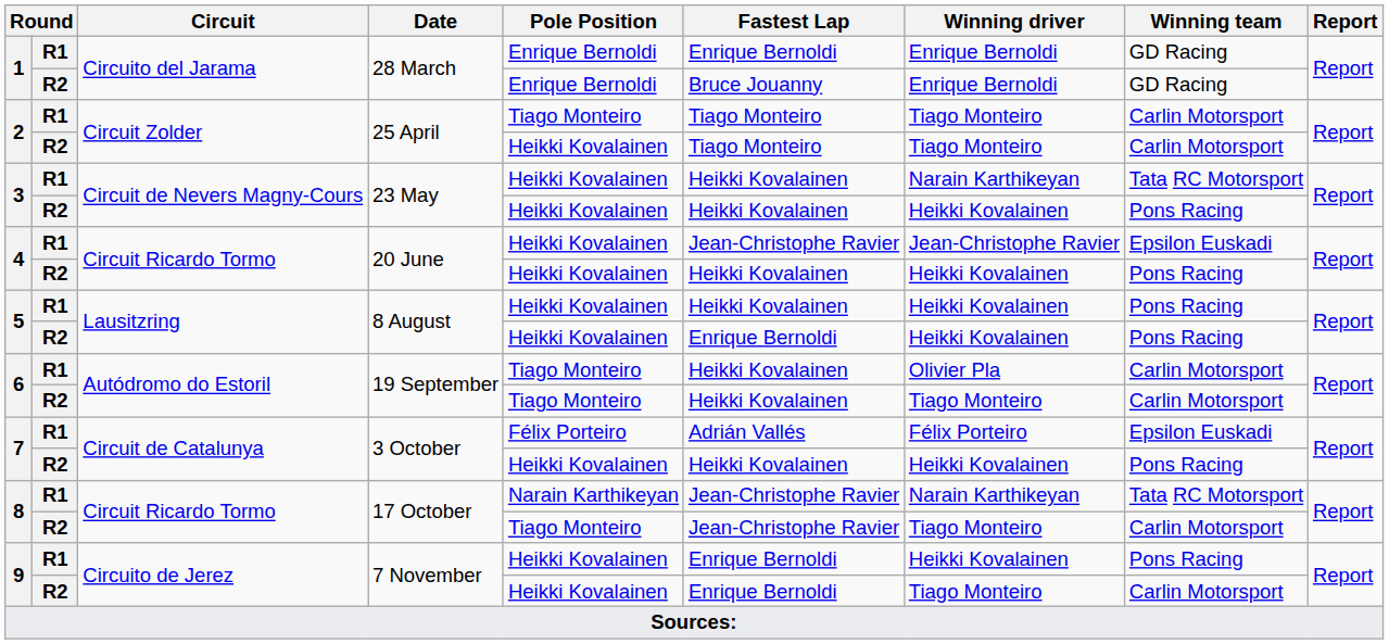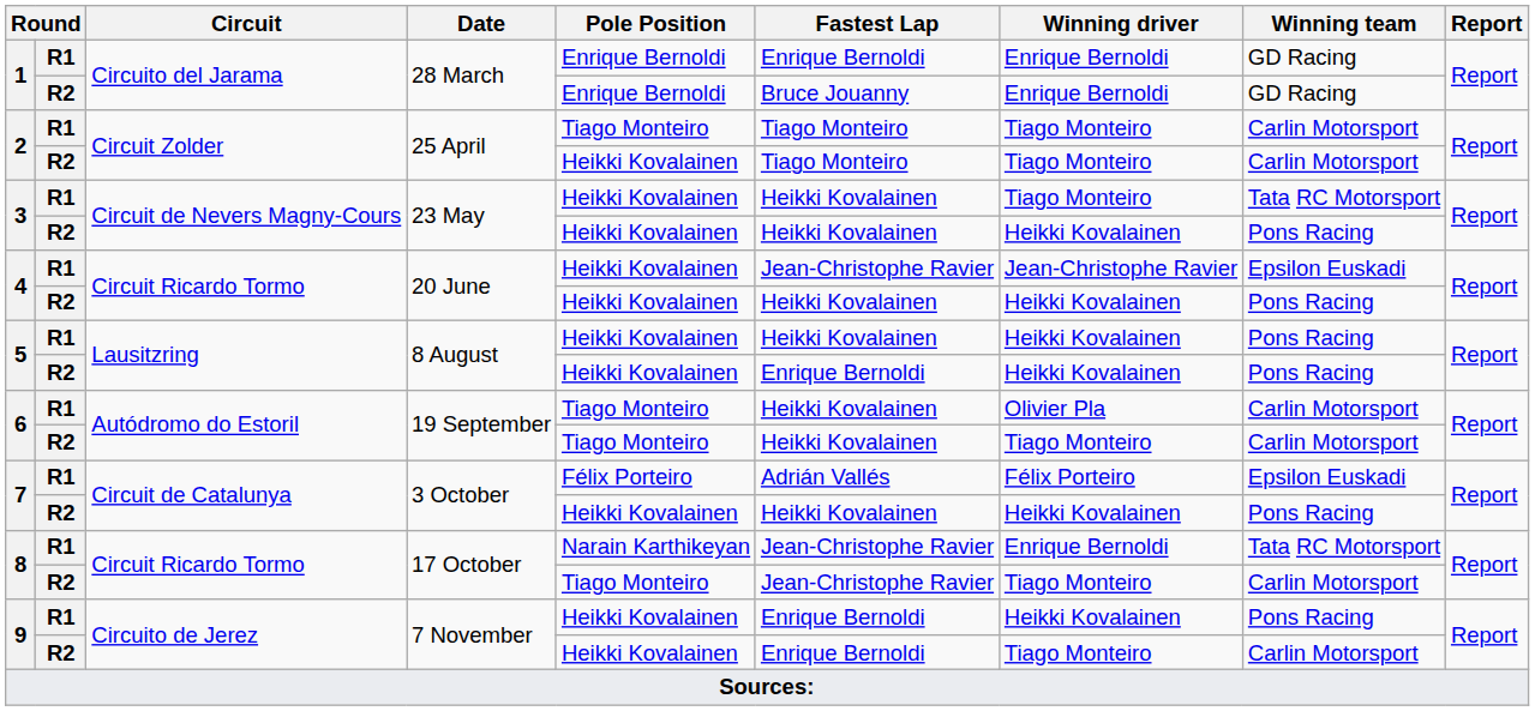3 / R1 | Winning driver: Narain Karthikeyan -> Tiago Monteiro
8 / R1 | Winning driver: Narain Karthikeyan -> Enrique Bernoldi
